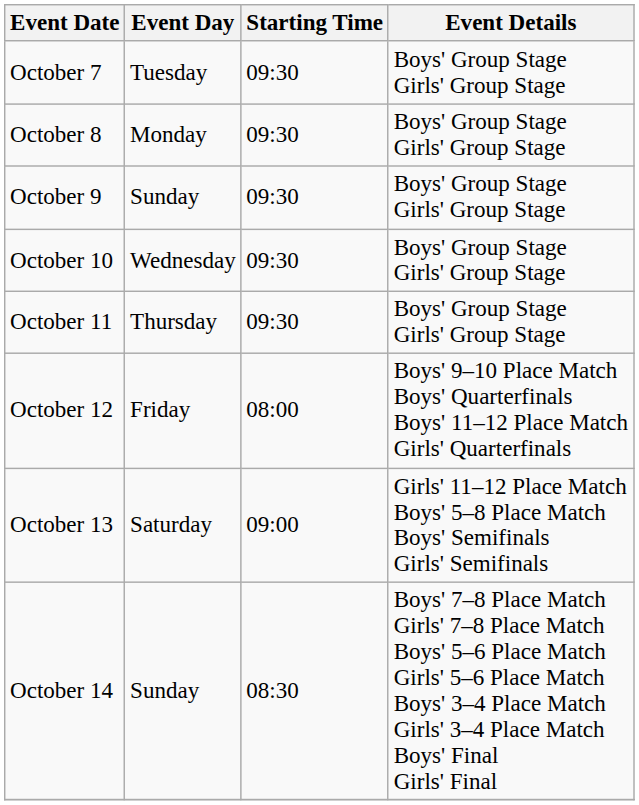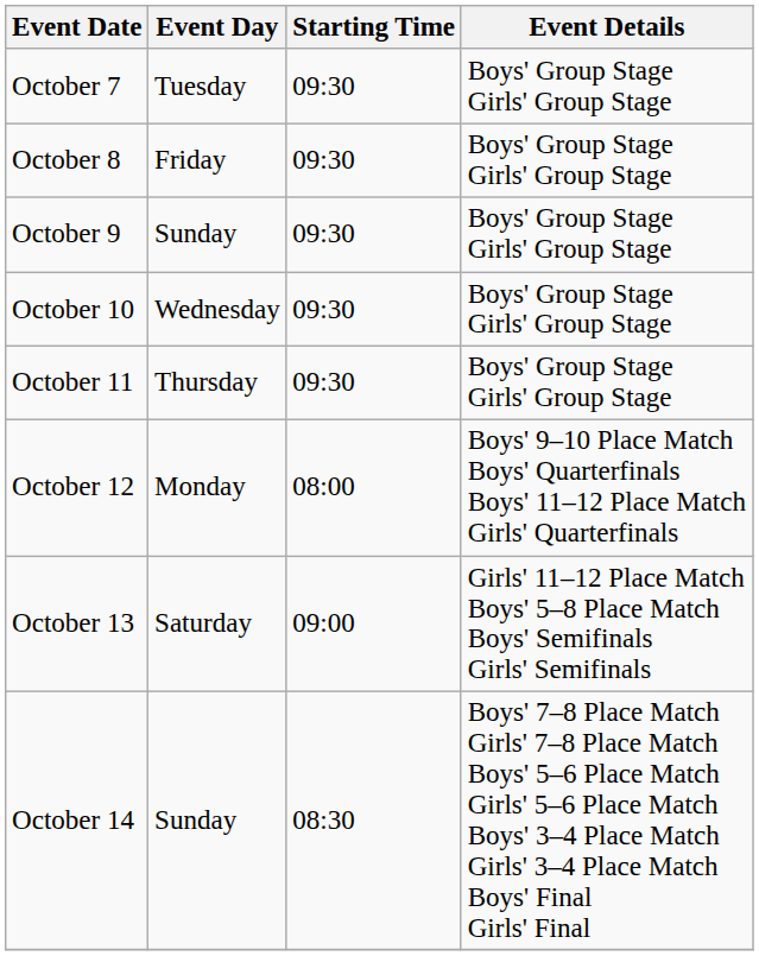October 8 | Event Day: Monday -> Friday
October 12 | Event Day: Friday -> Monday
